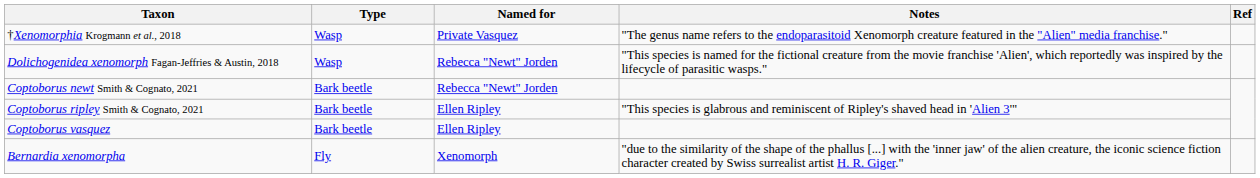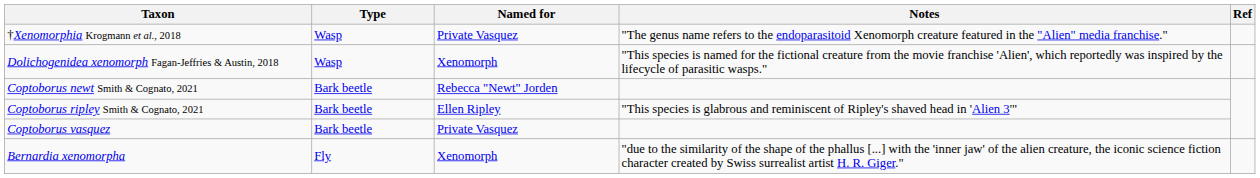Dolichogenidea xenomorph Fagan-Jeffries & Austin, 2018 | Named for: Rebecca "Newt" Jorden -> Xenomorph
Coptoborus vasquez | Named for: Ellen Ripley -> Private Vasquez
